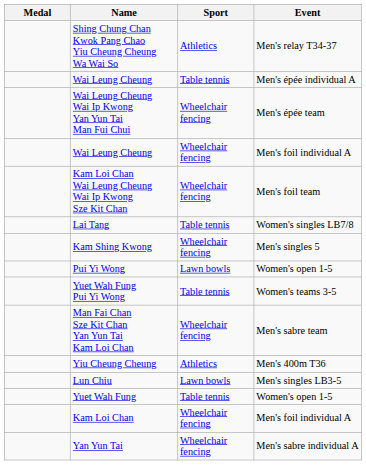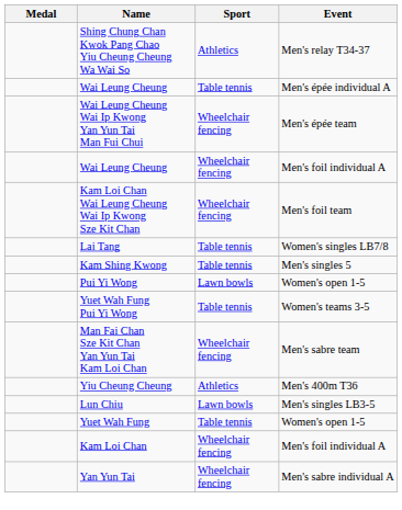Kam Shing Kwong | Sport: Wheelchair fencing -> Table tennis
